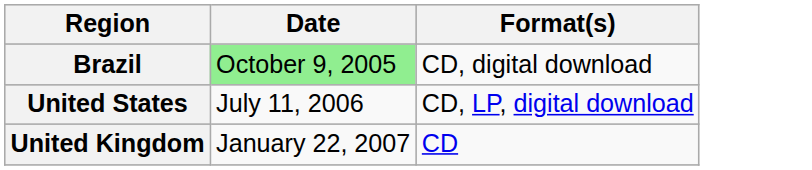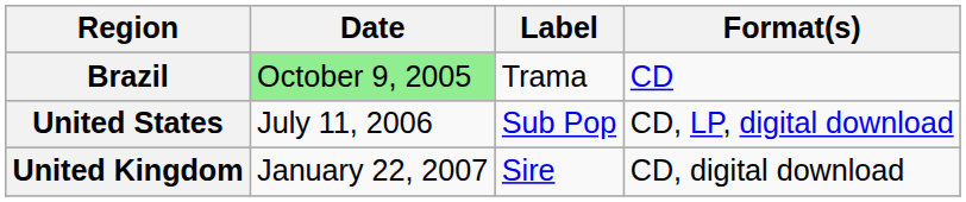+ column: Label | Trama | Sub Pop | Sire
Brazil | Format(s): CD, digital download -> CD
United Kingdom | Format(s): CD -> CD, digital download
